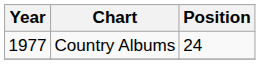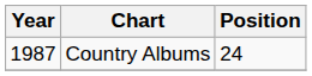Country Albums | Year: 1977 -> 1987
